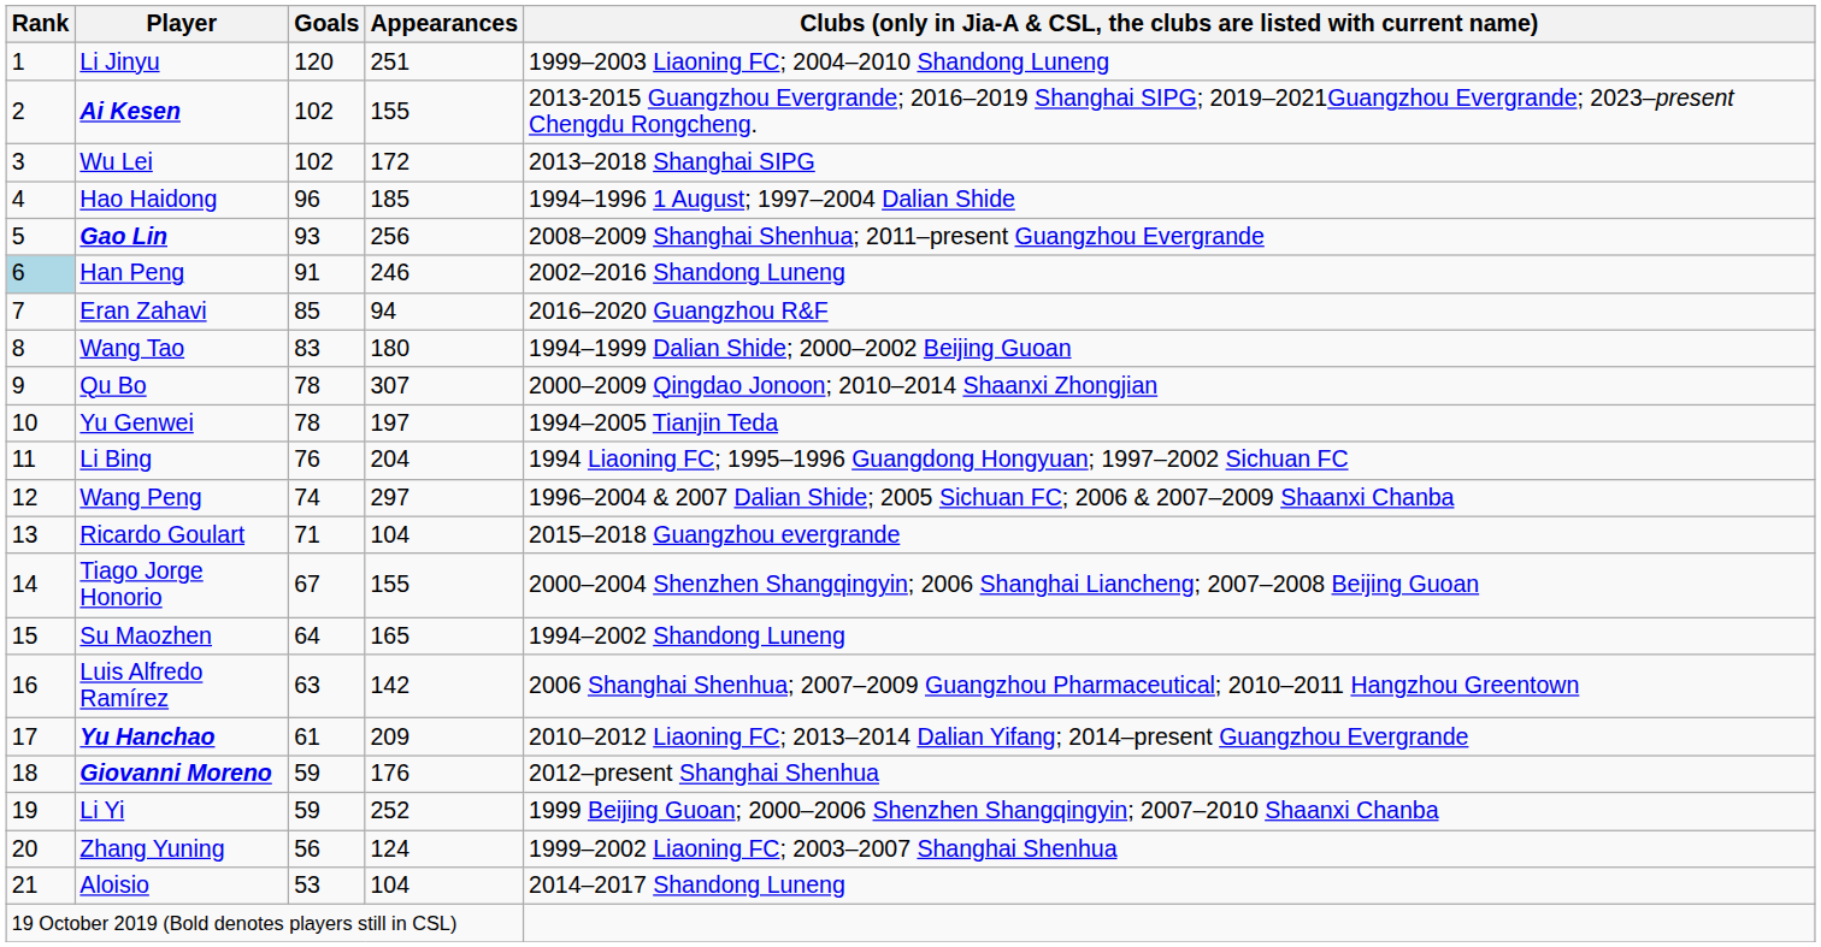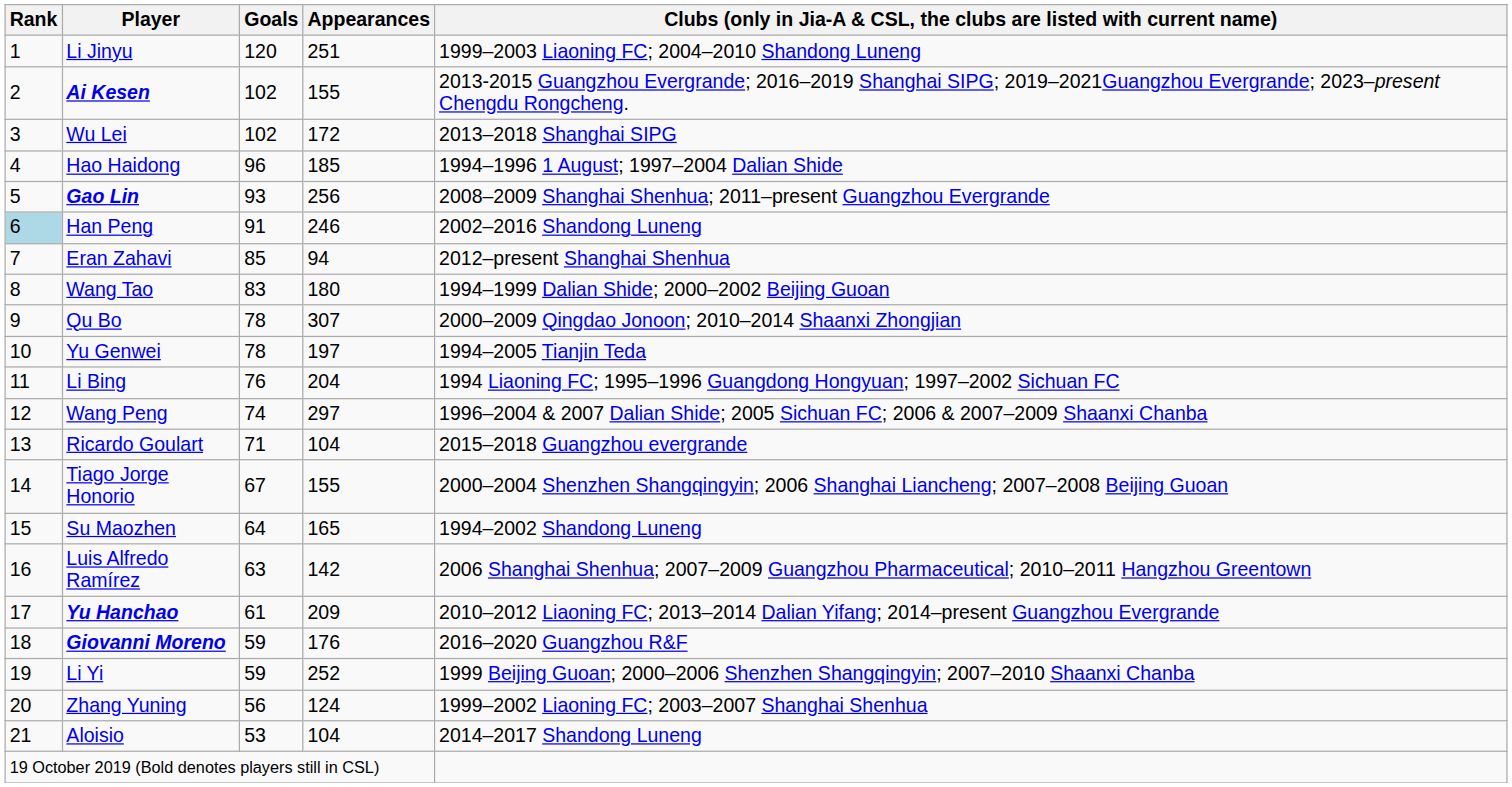Eran Zahavi | column 5: 2016–2020 Guangzhou R&F -> 2012–present Shanghai Shenhua
Giovanni Moreno | column 5: 2012–present Shanghai Shenhua -> 2016–2020 Guangzhou R&F
